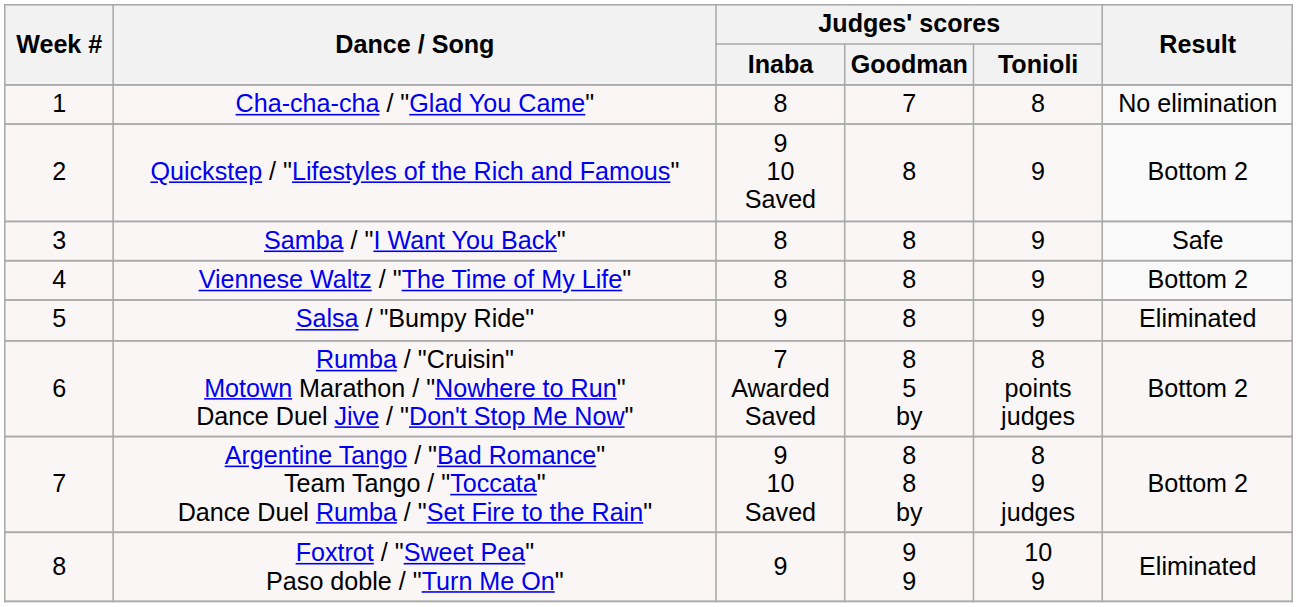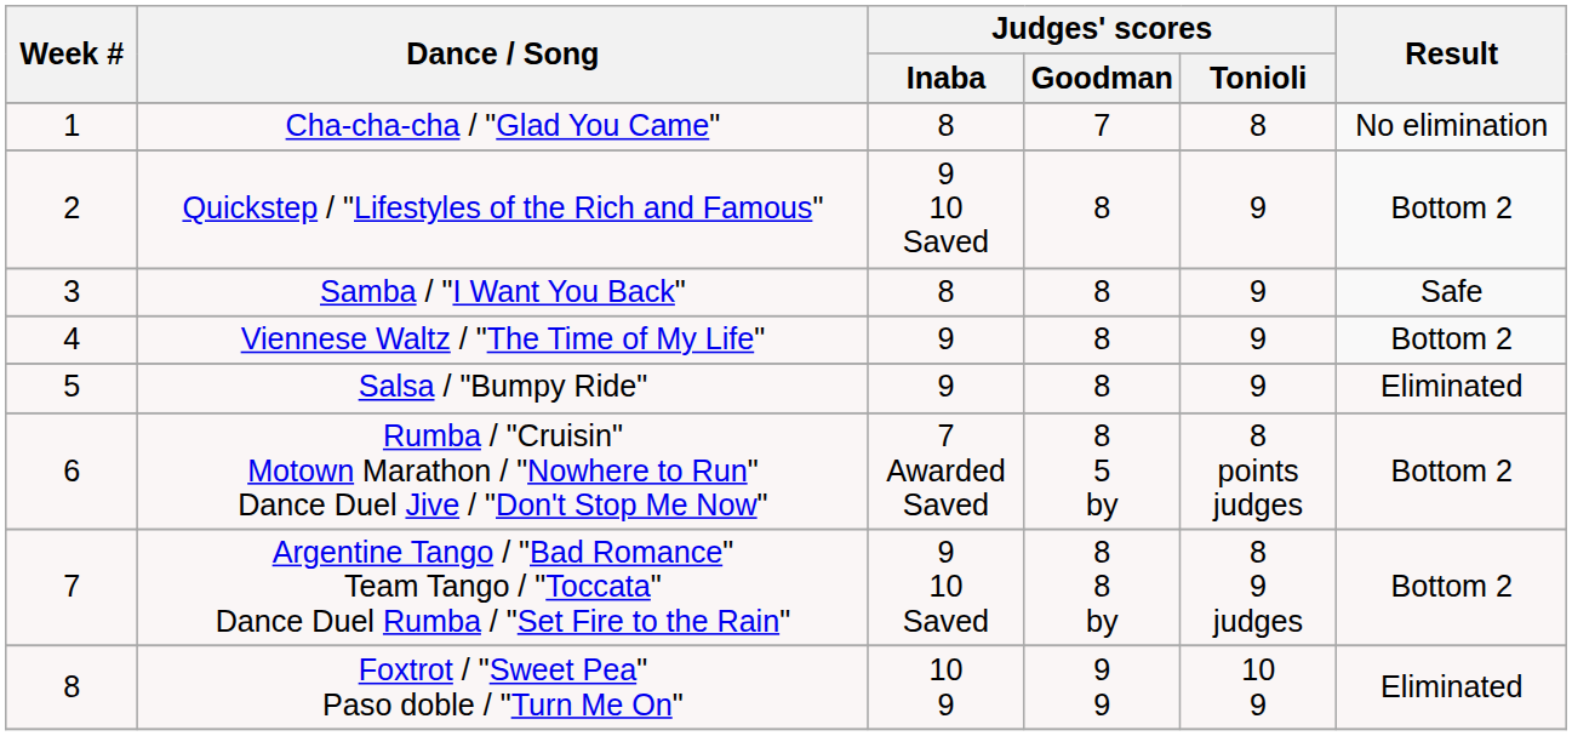Viennese Waltz / "The Time of My Life" | Judges' scores / Inaba: 8 -> 9
Foxtrot / "Sweet Pea" Paso doble / "Turn Me On" | Judges' scores / Inaba: 9 -> 10 9
